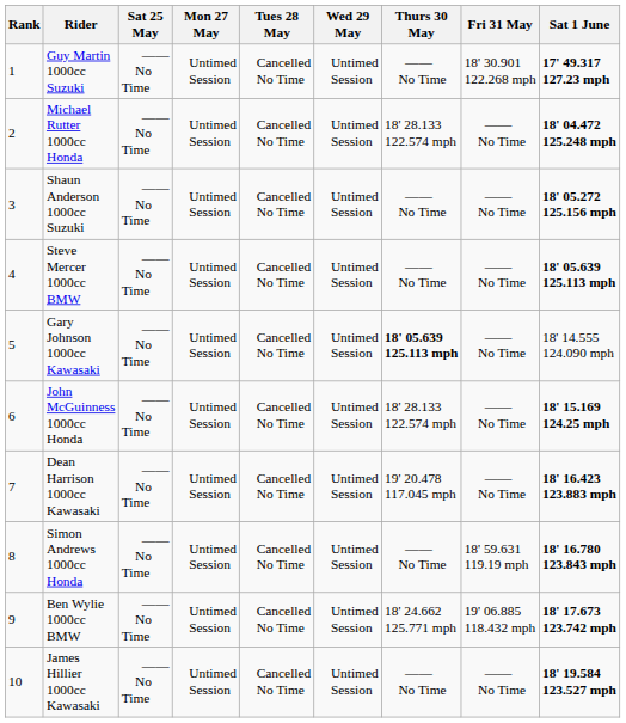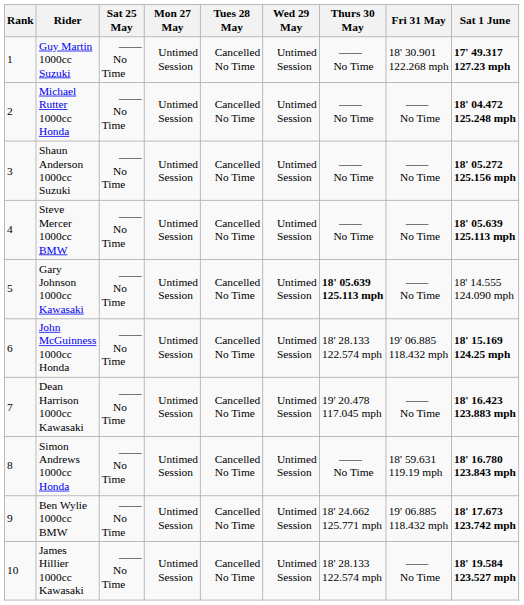Michael Rutter 1000cc Honda | Thurs 30 May: 18' 28.133 122.574 mph -> —— No Time
John McGuinness 1000cc Honda | Fri 31 May: —— No Time -> 19' 06.885 118.432 mph
James Hillier 1000cc Kawasaki | Thurs 30 May: —— No Time -> 18' 28.133 122.574 mph
